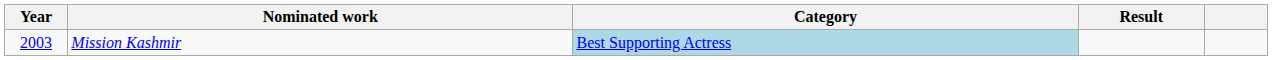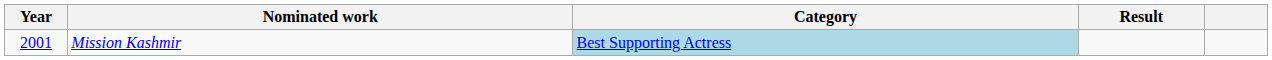Mission Kashmir | Year: 2003 -> 2001
